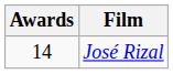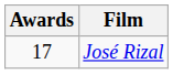José Rizal | Awards: 14 -> 17
